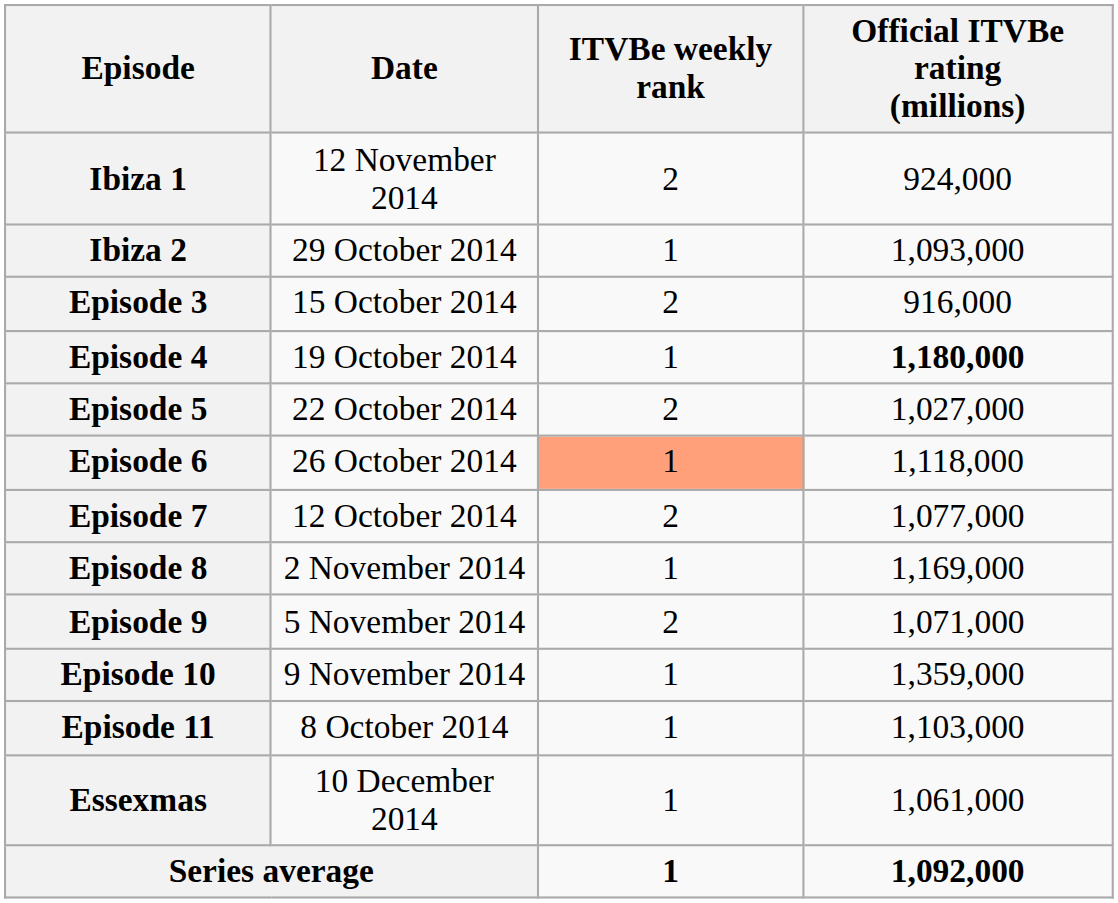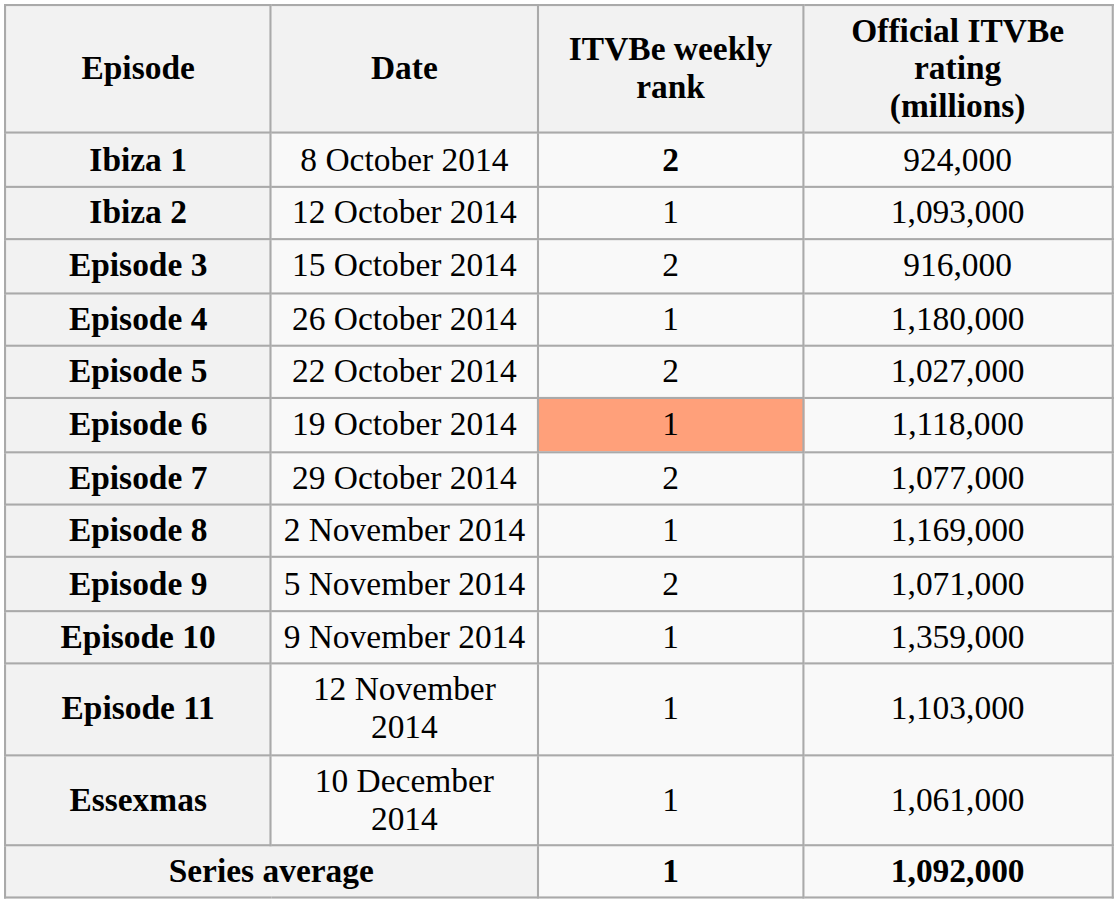Ibiza 1 | Date: 12 November 2014 -> 8 October 2014
Ibiza 1 | ITVBe weekly rank: normal -> bold
Ibiza 2 | Date: 29 October 2014 -> 12 October 2014
Episode 4 | Date: 19 October 2014 -> 26 October 2014
Episode 4 | Official ITVBe rating (millions): bold -> normal
Episode 6 | Date: 26 October 2014 -> 19 October 2014
Episode 7 | Date: 12 October 2014 -> 29 October 2014
Episode 11 | Date: 8 October 2014 -> 12 November 2014
